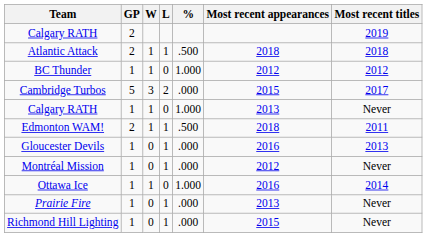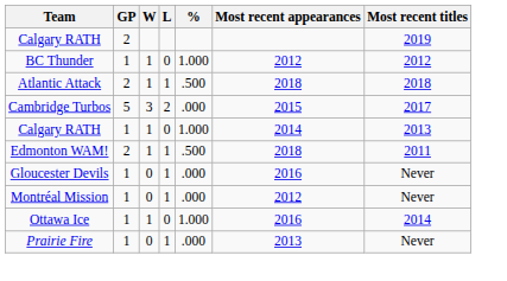rows swapped: Atlantic Attack <-> BC Thunder
Calgary RATH / 1 | Most recent appearances: 2013 -> 2014
Calgary RATH / 1 | Most recent titles: Never -> 2013
Gloucester Devils | Most recent titles: 2013 -> Never
- row: Richmond Hill Lighting | 1 | 0 | 1 | .000 | 2015 | Never
